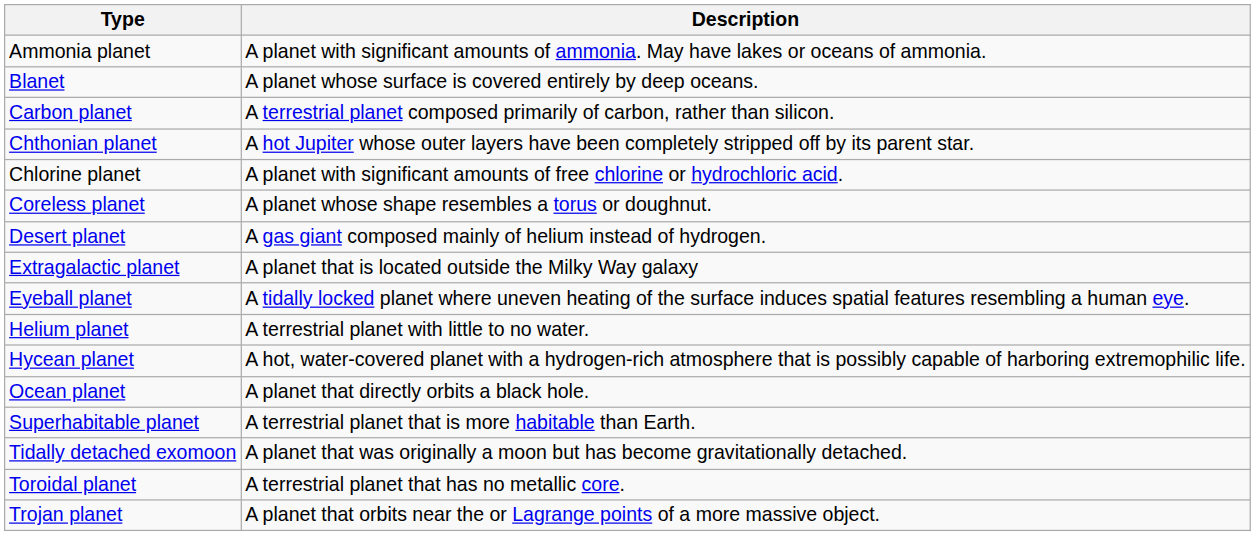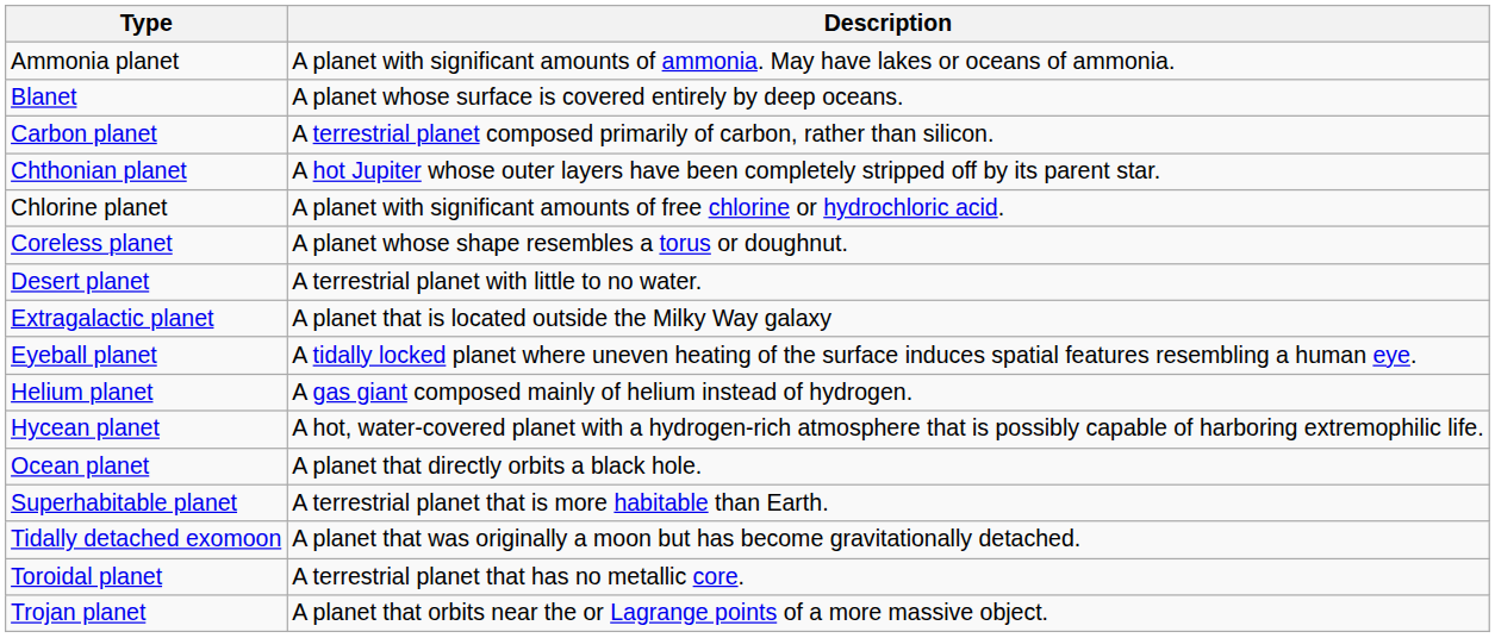Desert planet | Description: A gas giant composed mainly of helium instead of hydrogen. -> A terrestrial planet with little to no water.
Helium planet | Description: A terrestrial planet with little to no water. -> A gas giant composed mainly of helium instead of hydrogen.
